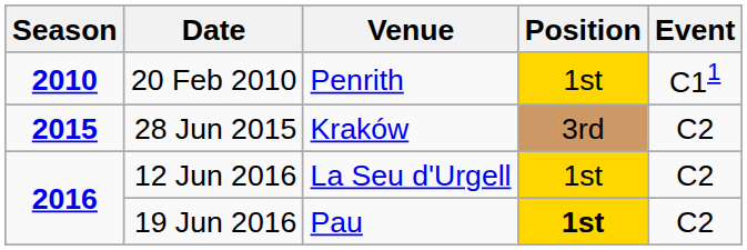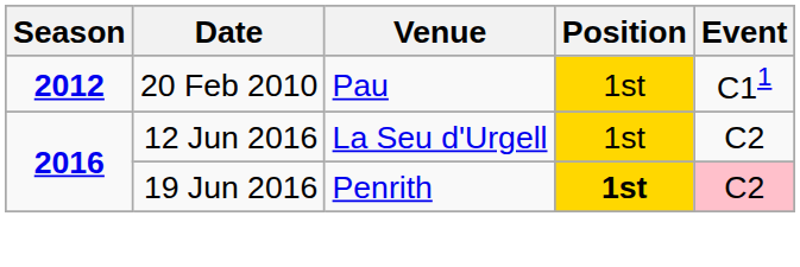20 Feb 2010 | Season: 2010 -> 2012
20 Feb 2010 | Venue: Penrith -> Pau
- row: 2015 | 28 Jun 2015 | Kraków | 3rd | C2
19 Jun 2016 | Venue: Pau -> Penrith
19 Jun 2016 | Event: no background -> pink background
